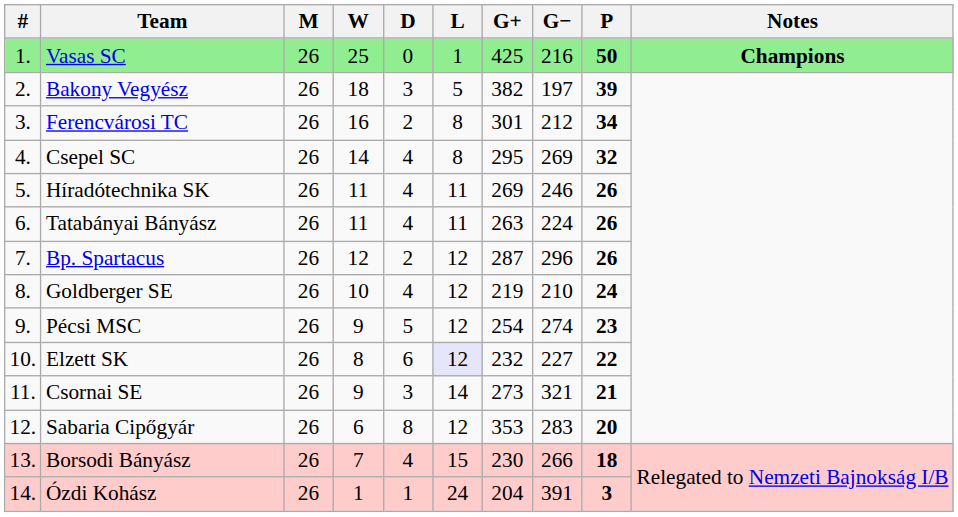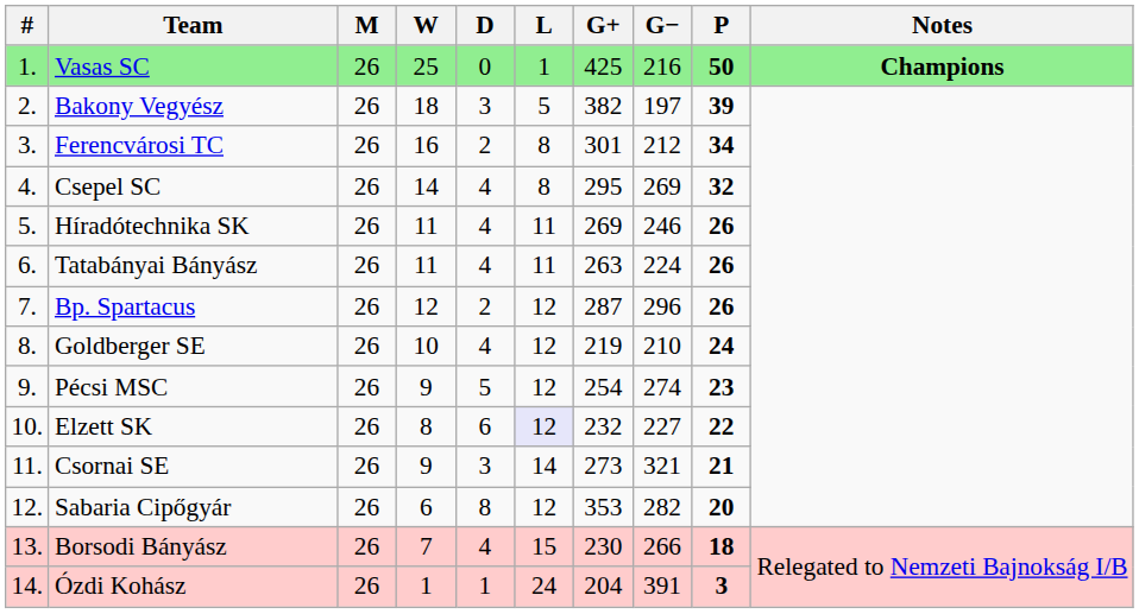Sabaria Cipőgyár | G−: 283 -> 282
